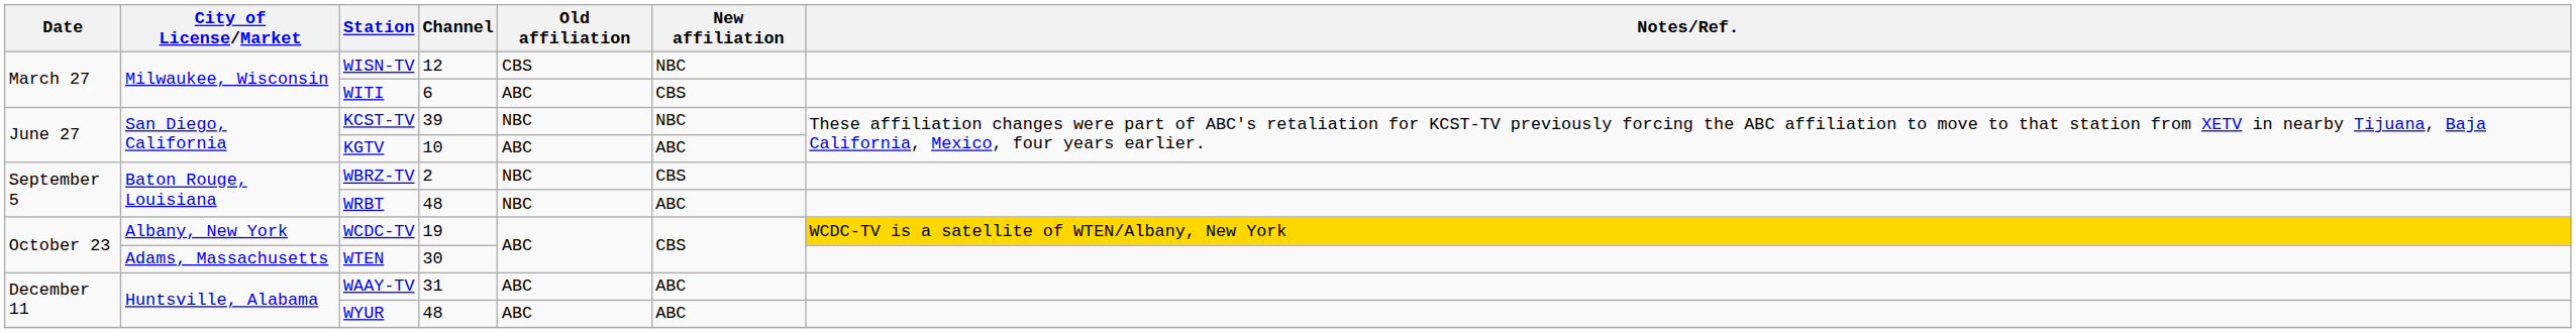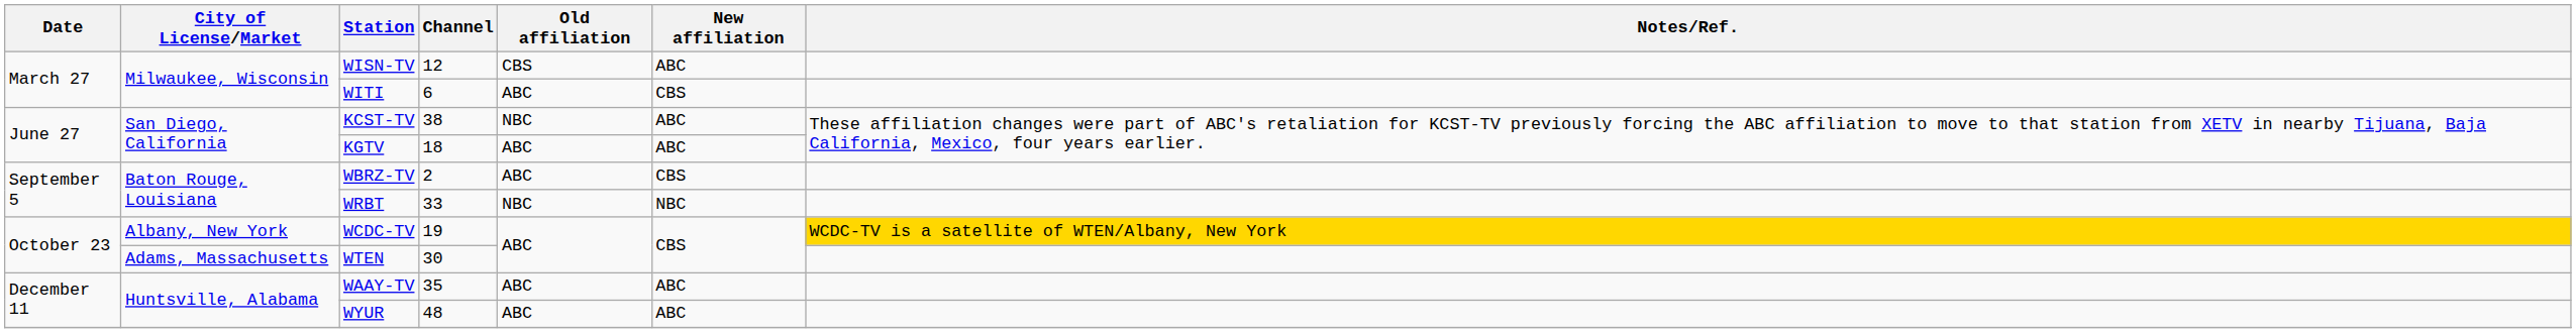WISN-TV | New affiliation: NBC -> ABC
KCST-TV | Channel: 39 -> 38
KCST-TV | New affiliation: NBC -> ABC
KGTV | Channel: 10 -> 18
WBRZ-TV | Old affiliation: NBC -> ABC
WRBT | Channel: 48 -> 33
WRBT | New affiliation: ABC -> NBC
WAAY-TV | Channel: 31 -> 35
